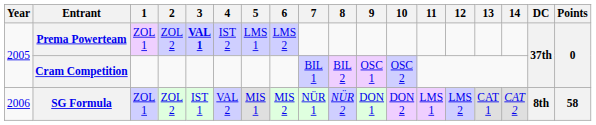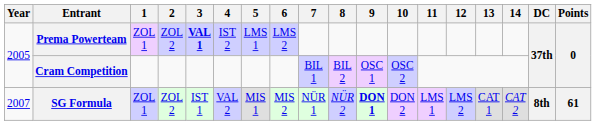SG Formula | Year: 2006 -> 2007
SG Formula | 9: normal -> bold
SG Formula | Points: 58 -> 61
